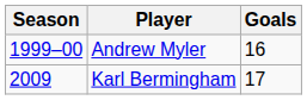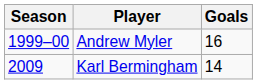Karl Bermingham | Goals: 17 -> 14
